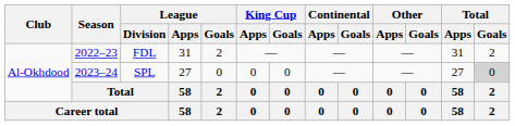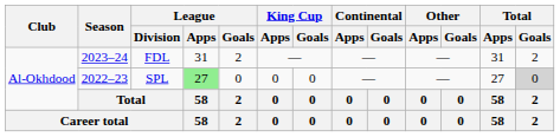FDL | Season: 2022–23 -> 2023–24
SPL | Season: 2023–24 -> 2022–23
SPL | League / Apps: no background -> lightgreen background
